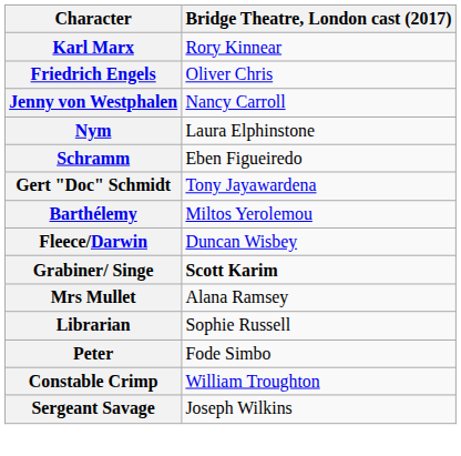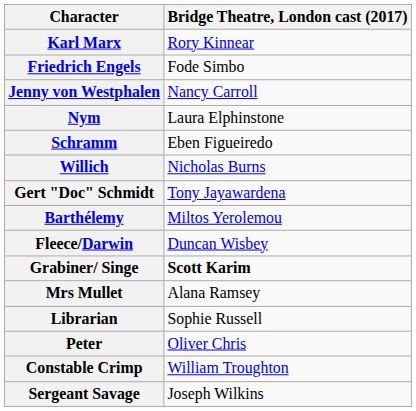Friedrich Engels | Bridge Theatre, London cast (2017): Oliver Chris -> Fode Simbo
+ row: Willich | Nicholas Burns
Peter | Bridge Theatre, London cast (2017): Fode Simbo -> Oliver Chris
